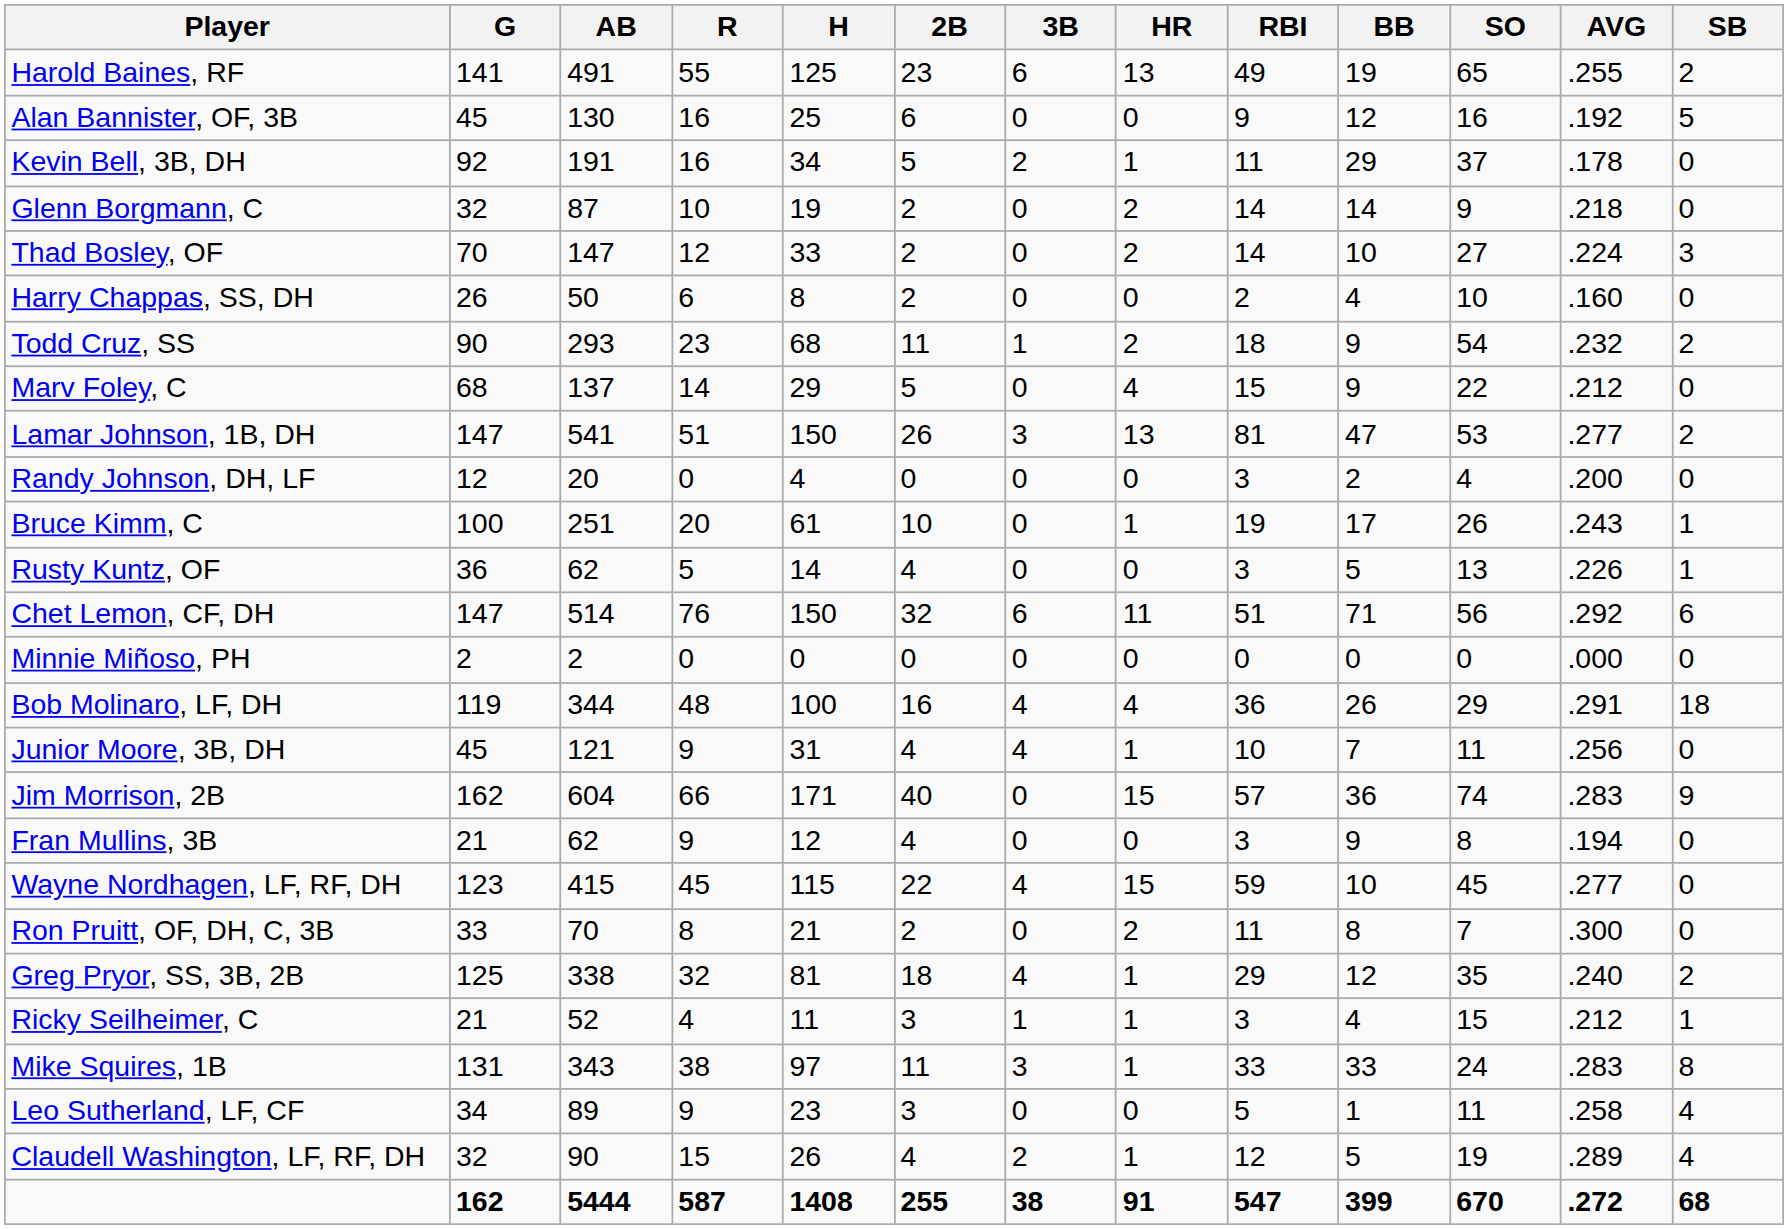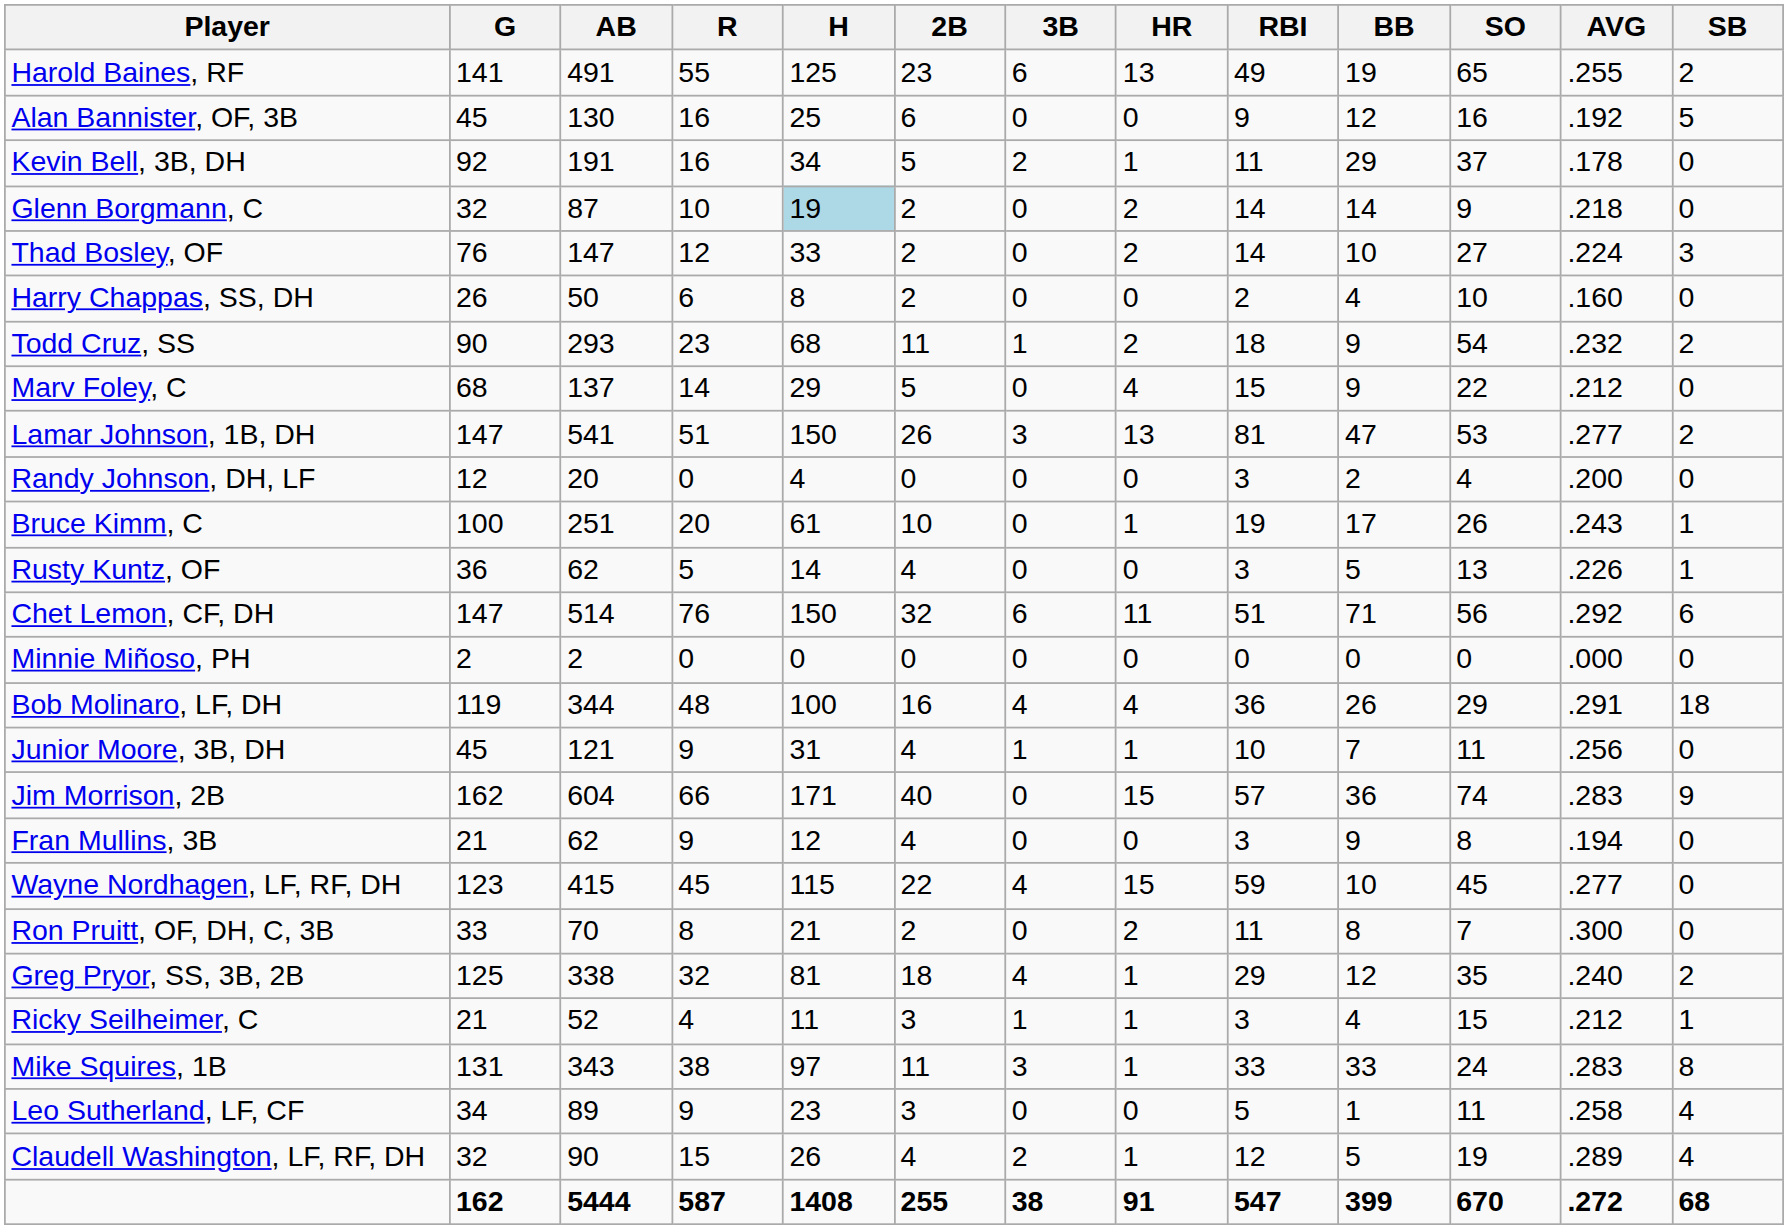Glenn Borgmann, C | H: no background -> lightblue background
Thad Bosley, OF | G: 70 -> 76
Junior Moore, 3B, DH | 3B: 4 -> 1
